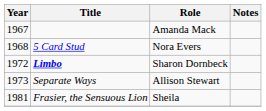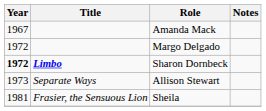- row: 1968 | 5 Card Stud | Nora Evers
+ row: 1972 | Margo Delgado
Sharon Dornbeck | Year: normal -> bold
